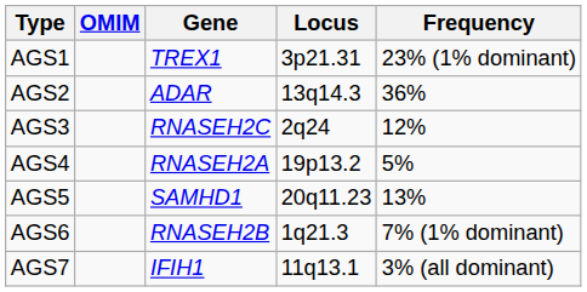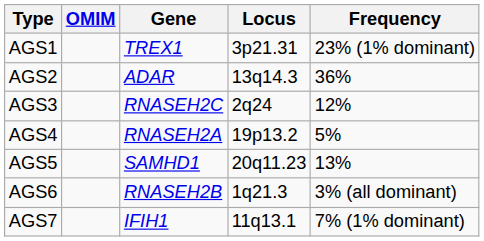AGS6 | Frequency: 7% (1% dominant) -> 3% (all dominant)
AGS7 | Frequency: 3% (all dominant) -> 7% (1% dominant)
